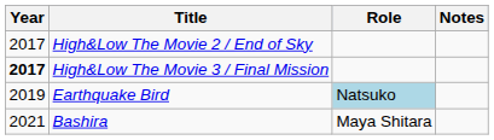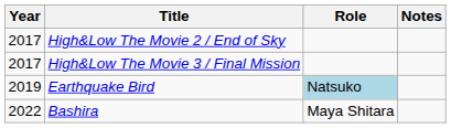High&Low The Movie 3 / Final Mission | Year: bold -> normal
Bashira | Year: 2021 -> 2022
